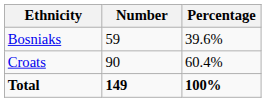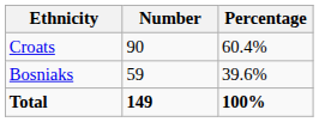rows swapped: Croats <-> Bosniaks
